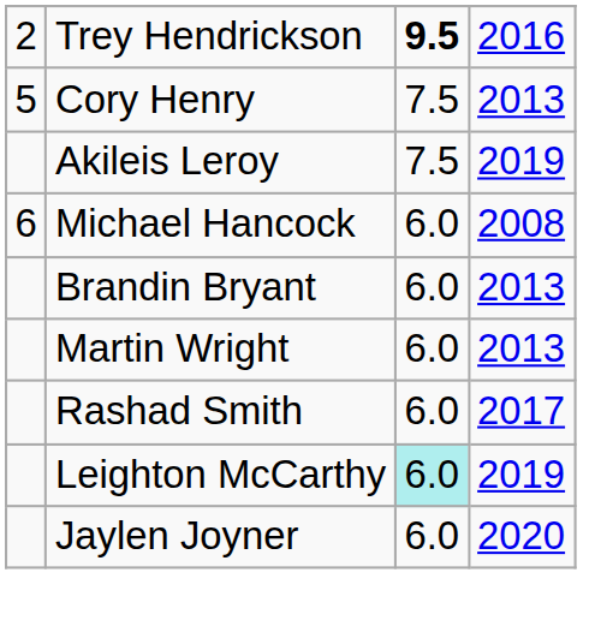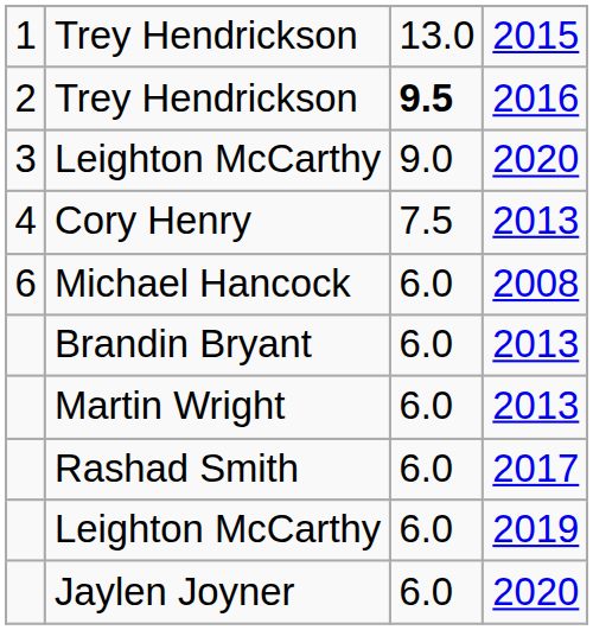+ row: 1 | Trey Hendrickson | 13.0 | 2015
+ row: 3 | Leighton McCarthy | 9.0 | 2020
Cory Henry | column 1: 5 -> 4
- row: Akileis Leroy | 7.5 | 2019
Leighton McCarthy / 2019 | column 3: paleturquoise background -> no background
